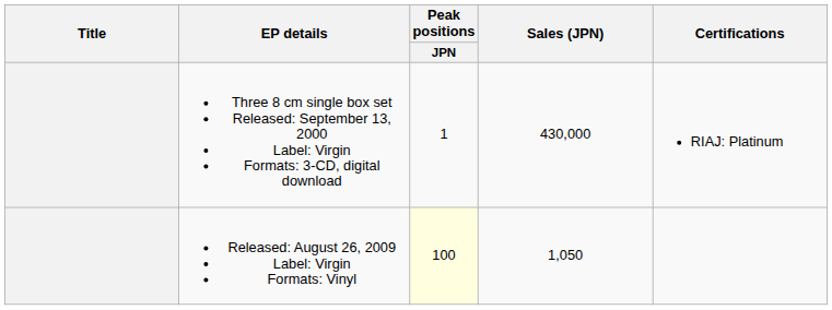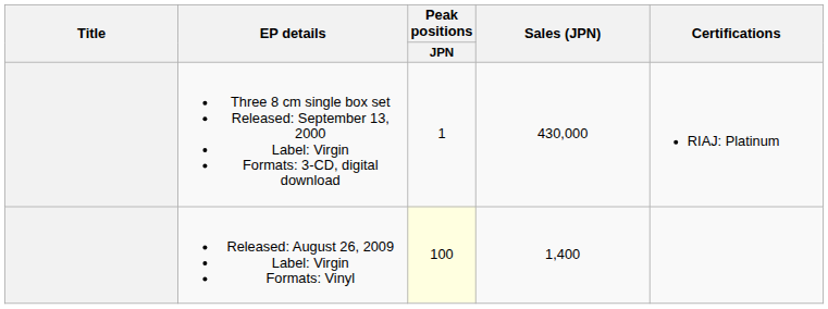Released: August 26, 2009 Label: Virgin Formats: Vinyl | Sales (JPN): 1,050 -> 1,400
